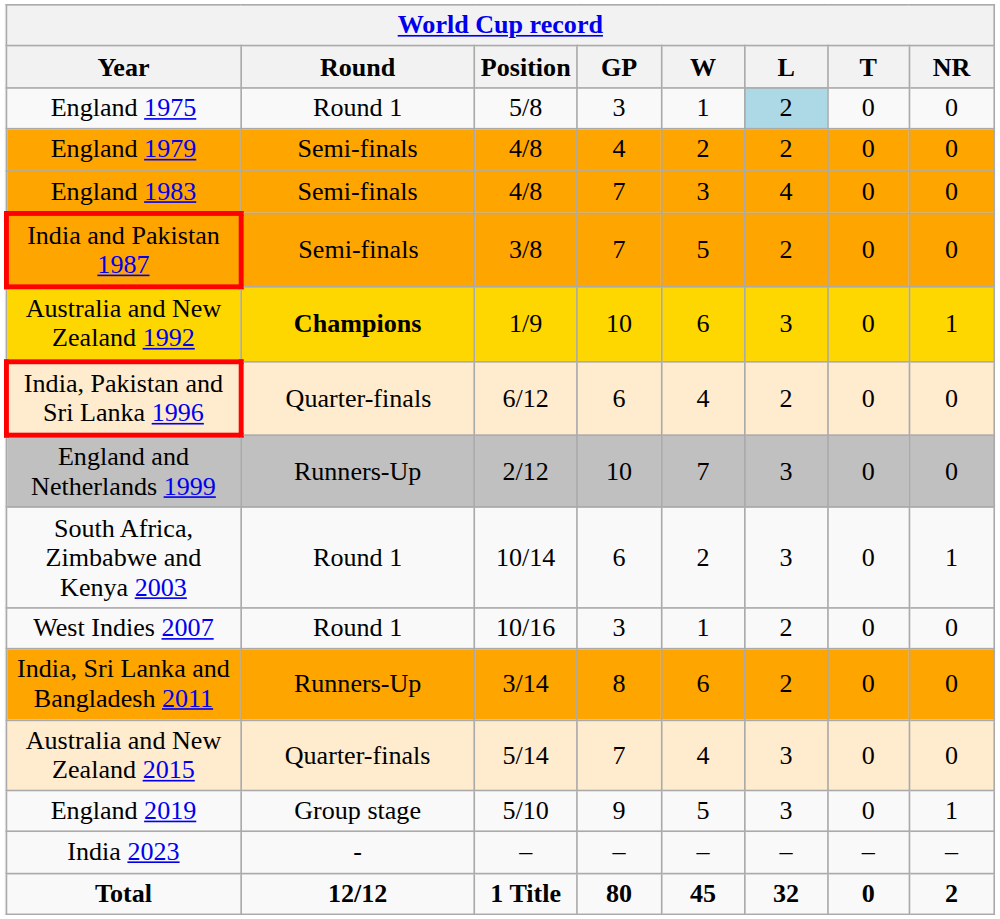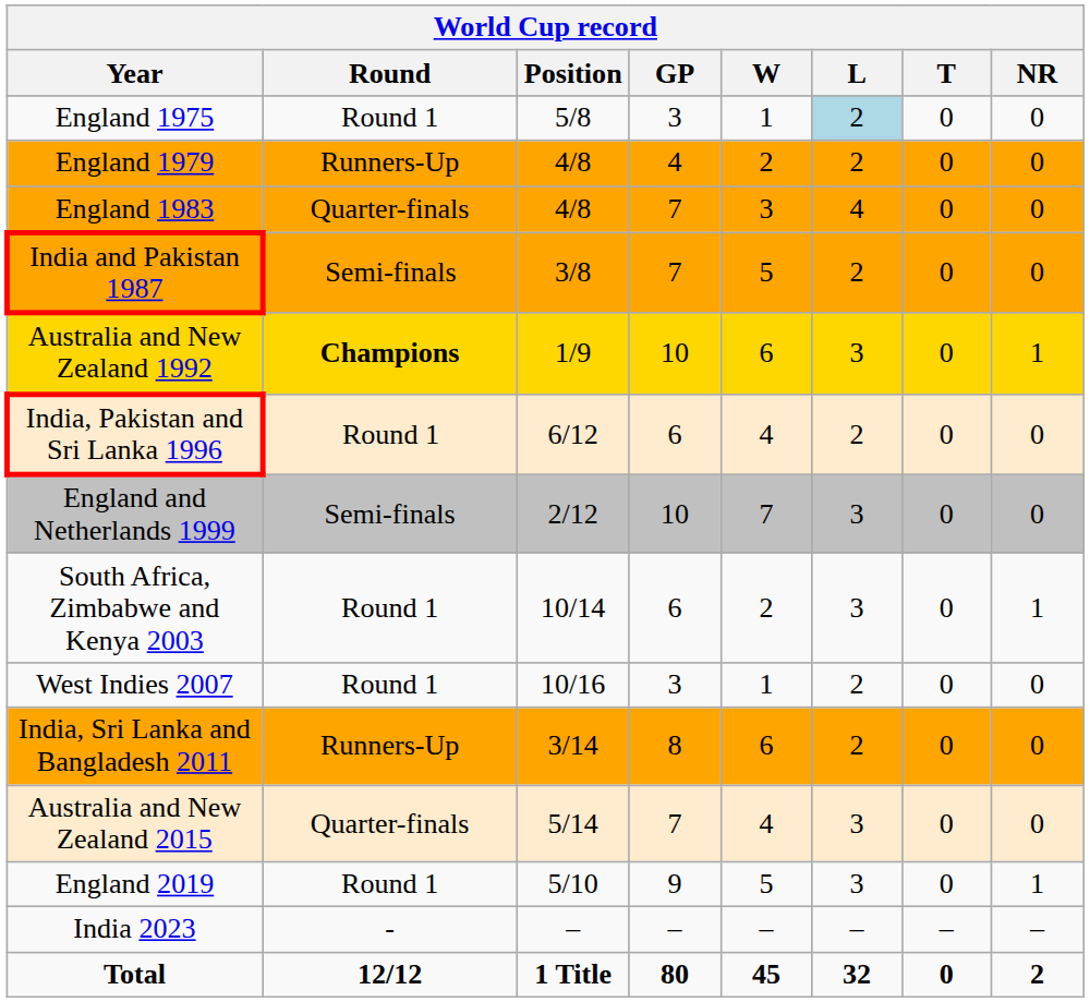England 1979 | Round: Semi-finals -> Runners-Up
England 1983 | Round: Semi-finals -> Quarter-finals
India, Pakistan and Sri Lanka 1996 | Round: Quarter-finals -> Round 1
England and Netherlands 1999 | Round: Runners-Up -> Semi-finals
England 2019 | Round: Group stage -> Round 1
